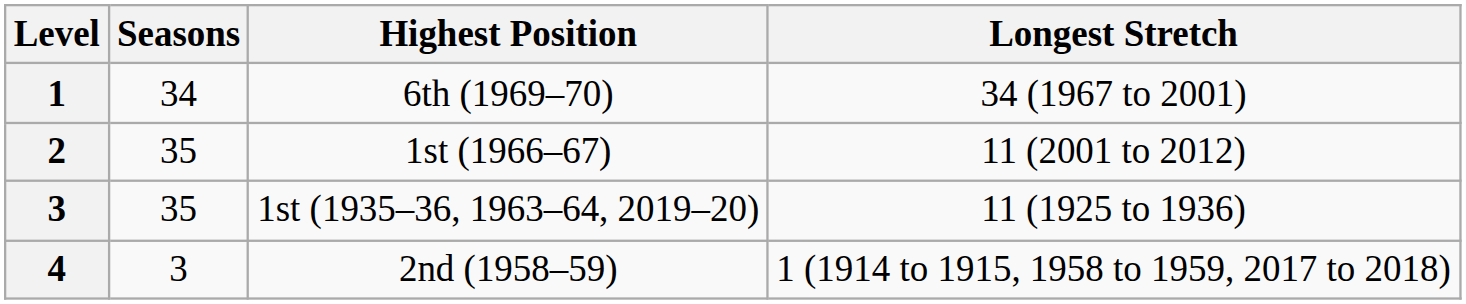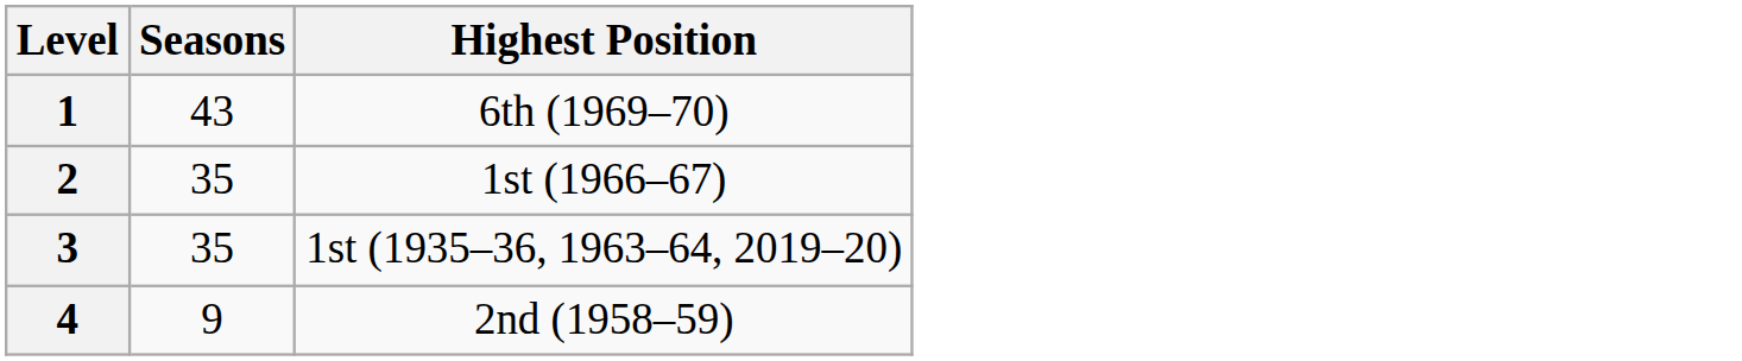- column: Longest Stretch | 34 (1967 to 2001) | 11 (2001 to 2012) | 11 (1925 to 1936) | 1 (1914 to 1915, 1958 to 1959, 2017 to 2018)
6th (1969–70) | Seasons: 34 -> 43
2nd (1958–59) | Seasons: 3 -> 9
